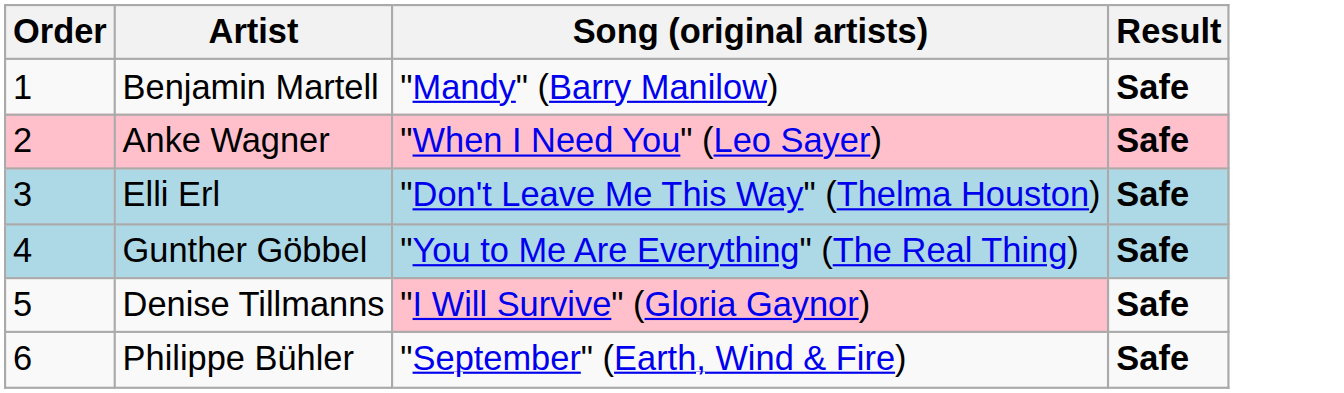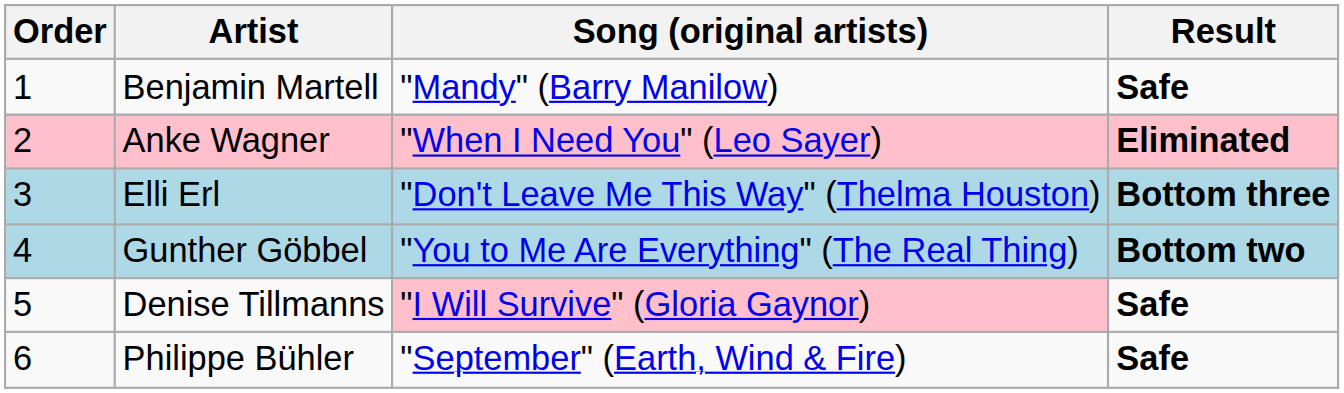Anke Wagner | Result: Safe -> Eliminated
Elli Erl | Result: Safe -> Bottom three
Gunther Göbbel | Result: Safe -> Bottom two
